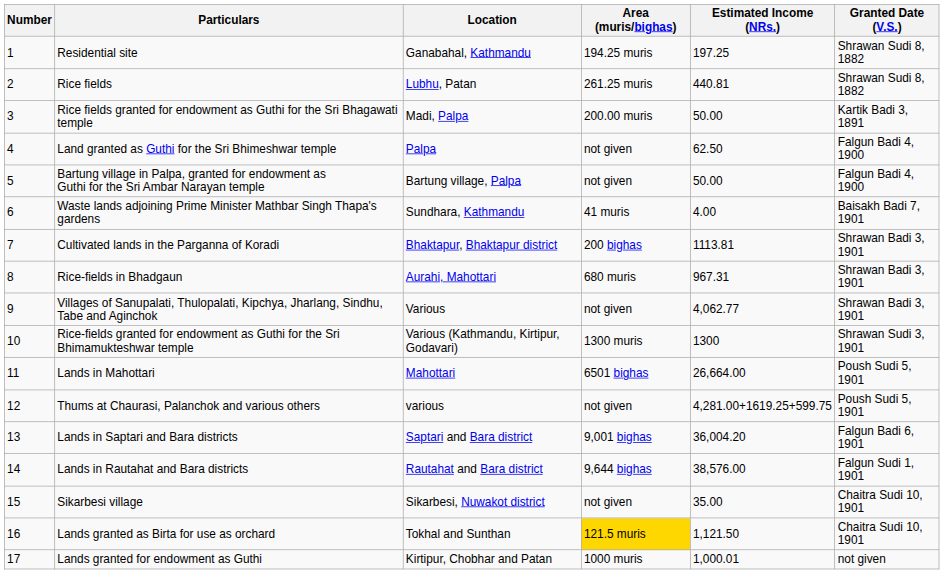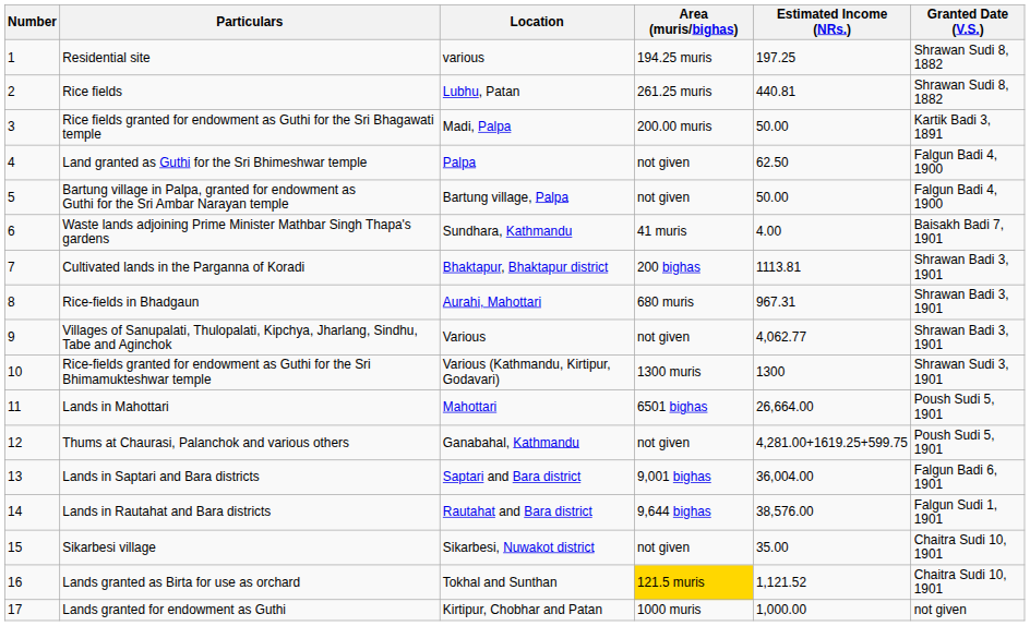Residential site | Location: Ganabahal, Kathmandu -> various
Thums at Chaurasi, Palanchok and various others | Location: various -> Ganabahal, Kathmandu
Lands in Saptari and Bara districts | Estimated Income (NRs.): 36,004.20 -> 36,004.00
Lands granted as Birta for use as orchard | Estimated Income (NRs.): 1,121.50 -> 1,121.52
Lands granted for endowment as Guthi | Estimated Income (NRs.): 1,000.01 -> 1,000.00
